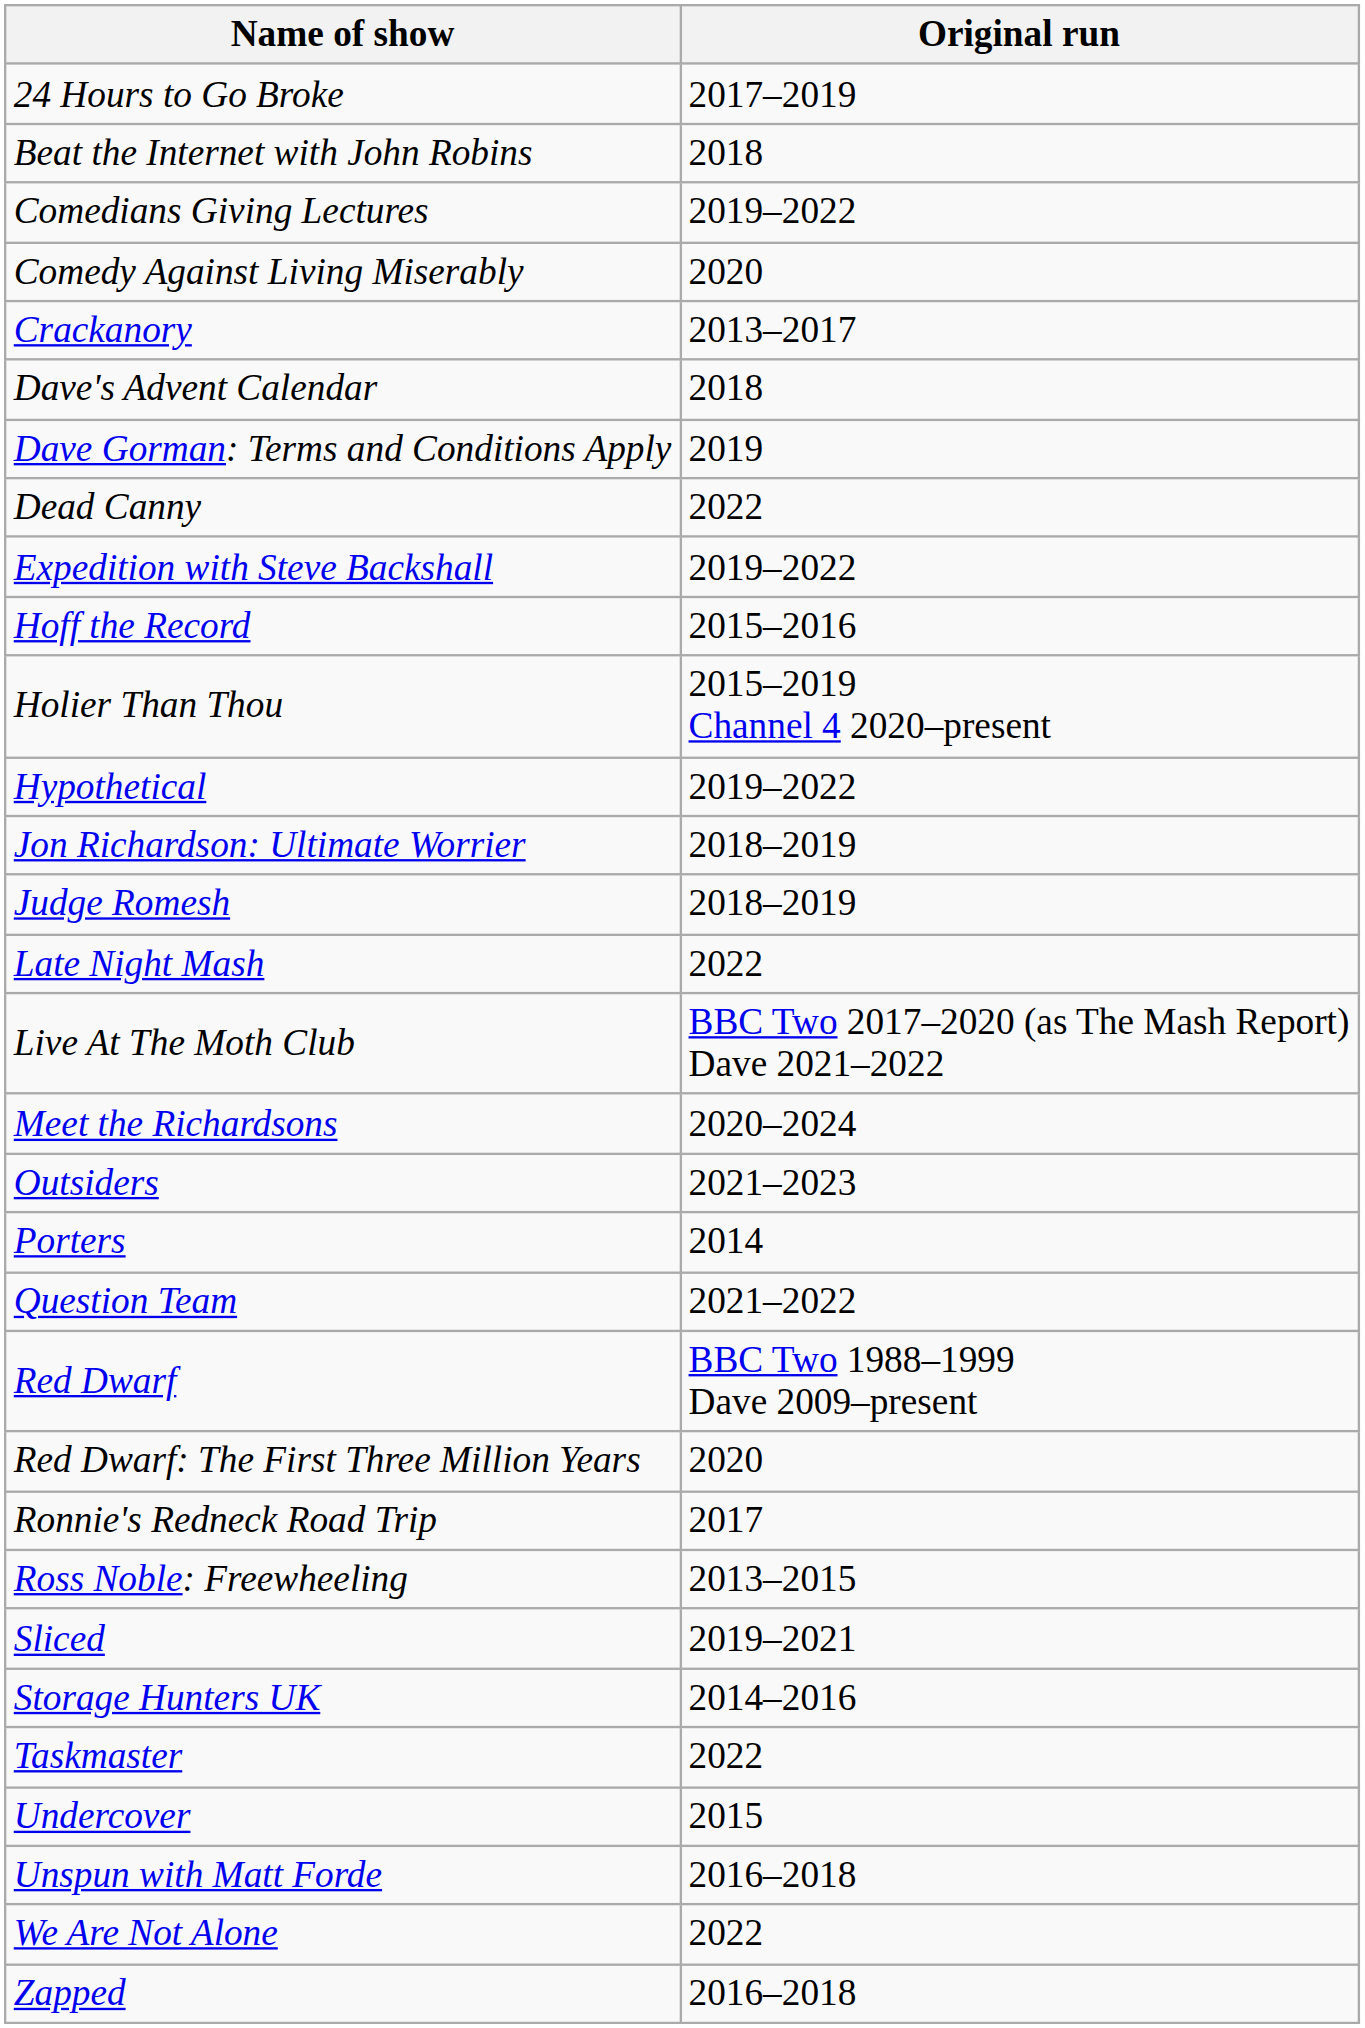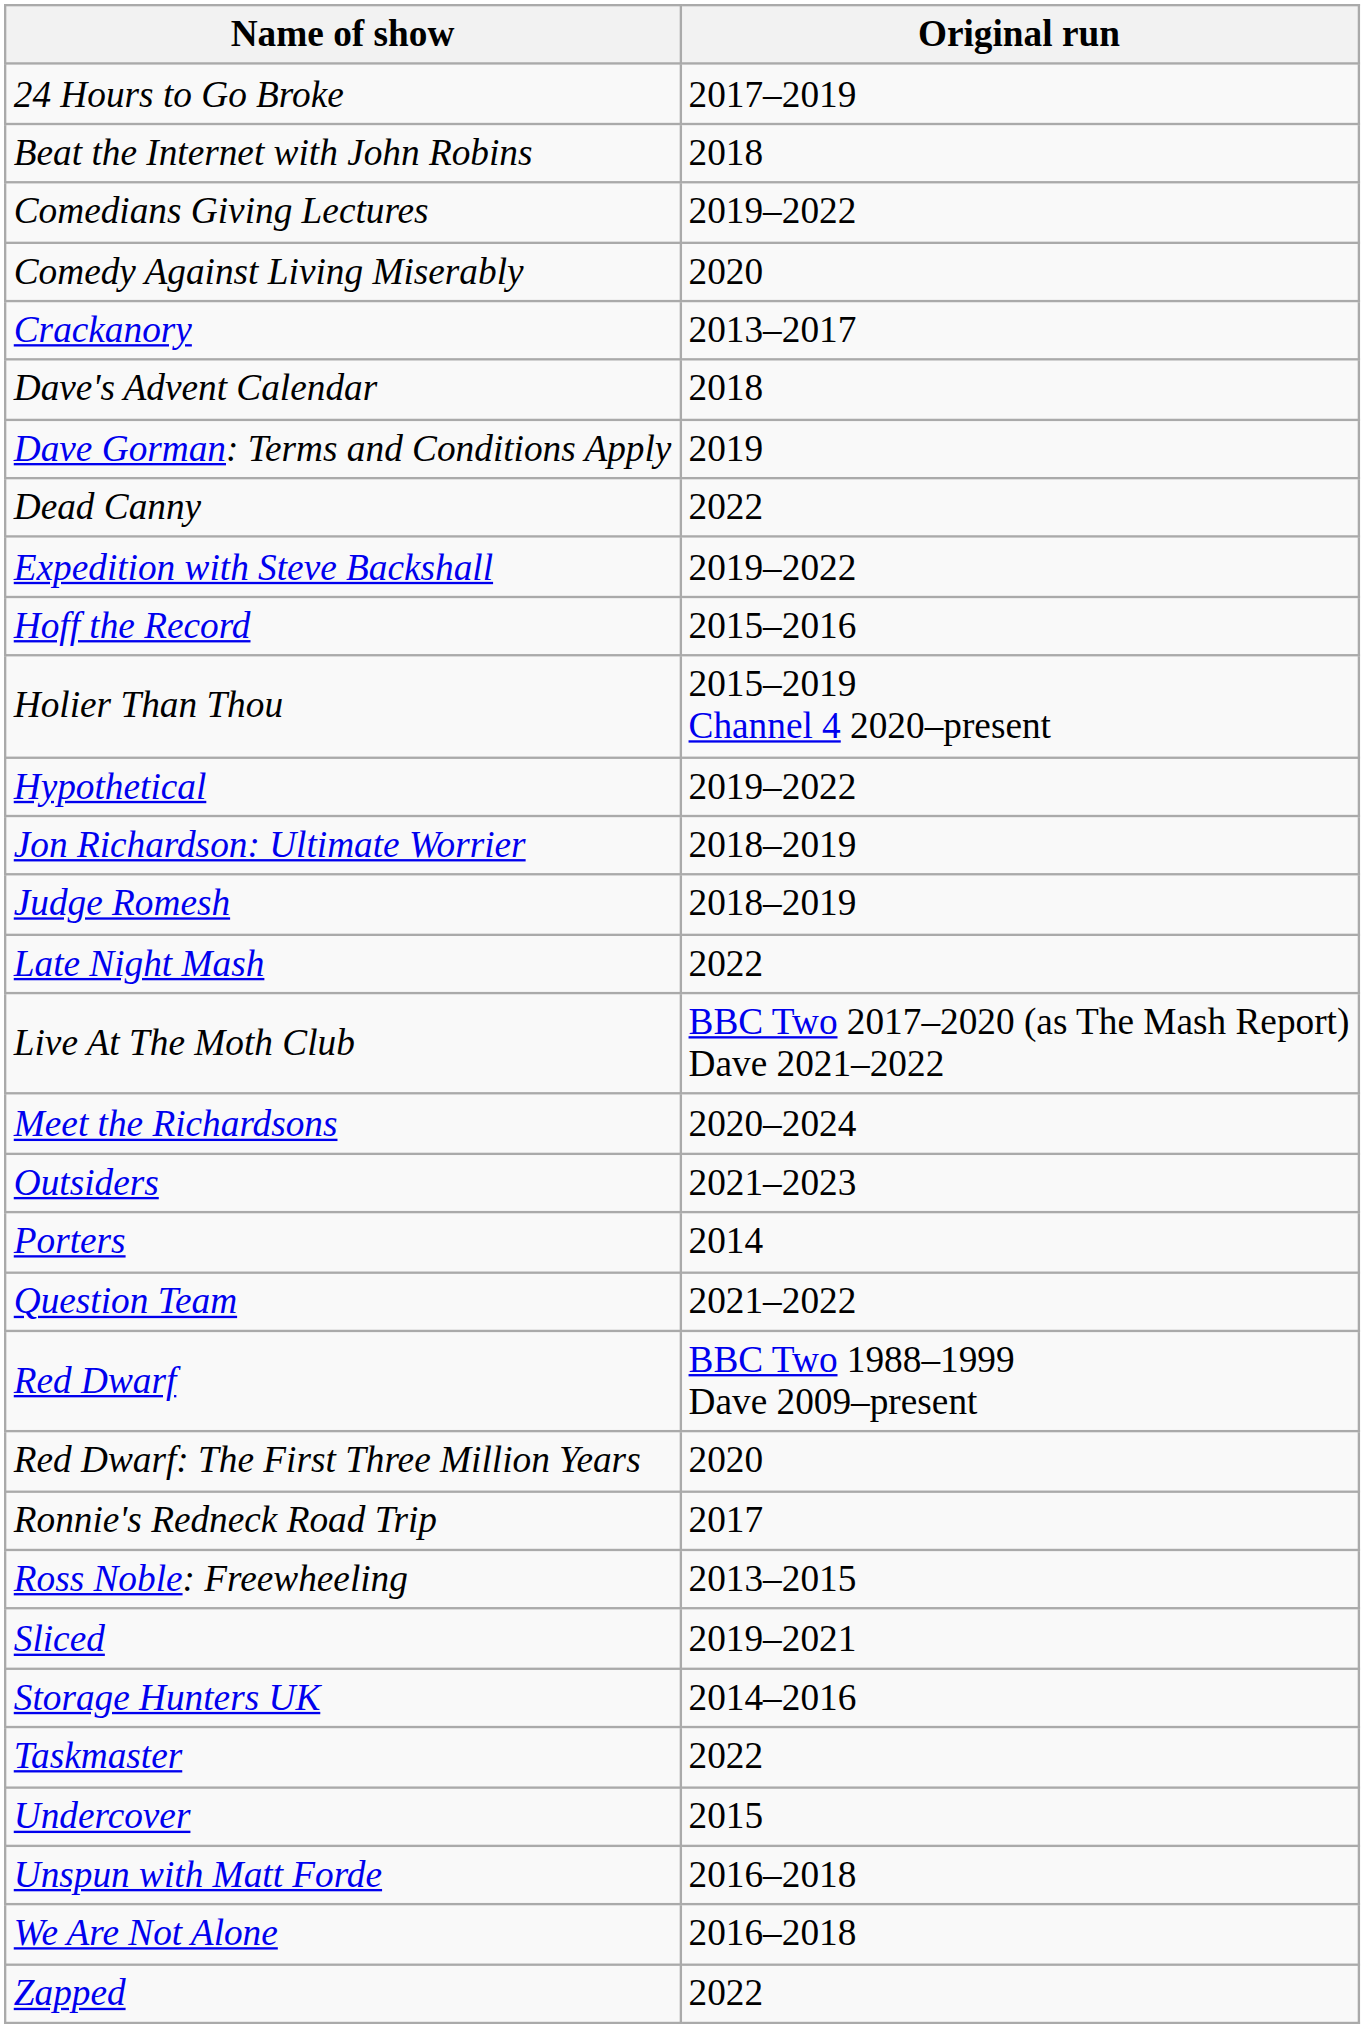We Are Not Alone | Original run: 2022 -> 2016–2018
Zapped | Original run: 2016–2018 -> 2022
